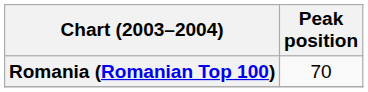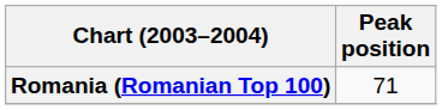Romania (Romanian Top 100) | Peak position: 70 -> 71
